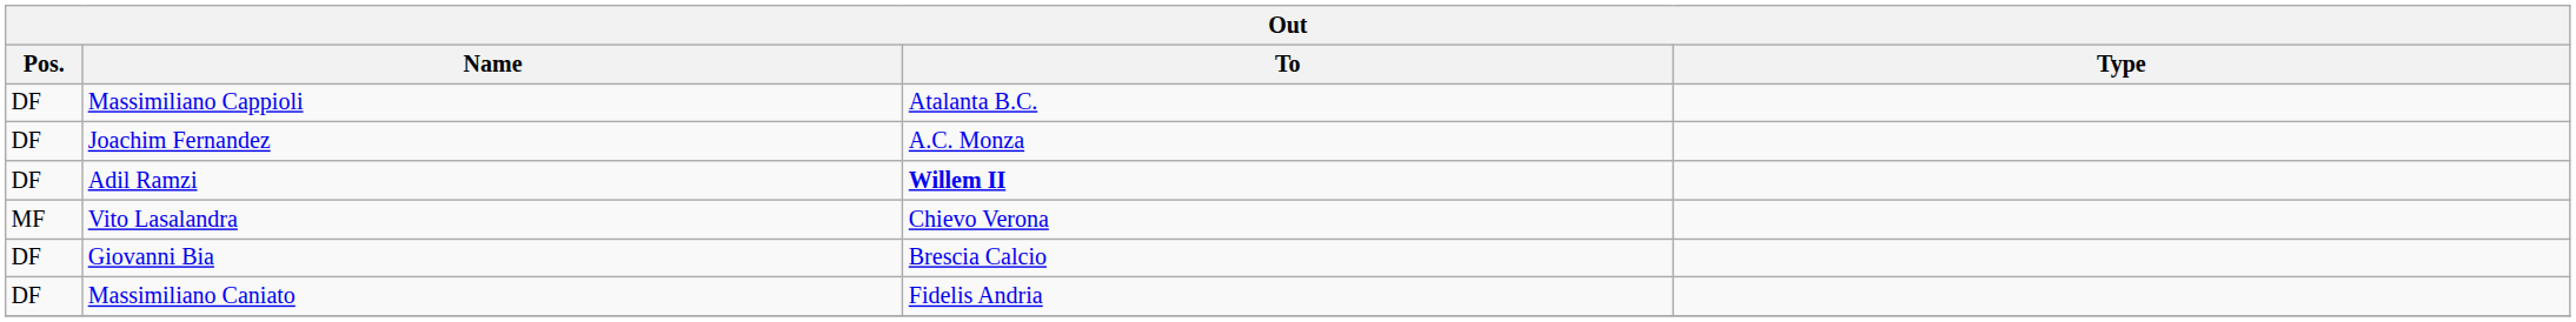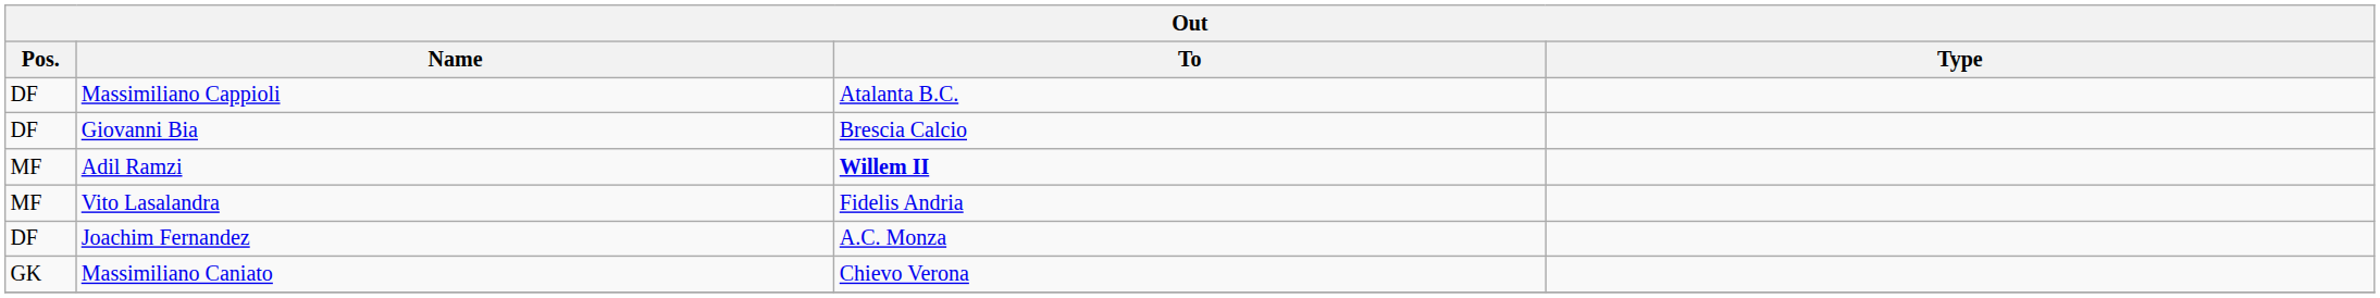rows swapped: Giovanni Bia <-> Joachim Fernandez
Adil Ramzi | Pos.: DF -> MF
Vito Lasalandra | To: Chievo Verona -> Fidelis Andria
Massimiliano Caniato | Pos.: DF -> GK
Massimiliano Caniato | To: Fidelis Andria -> Chievo Verona
